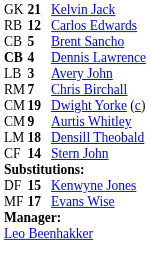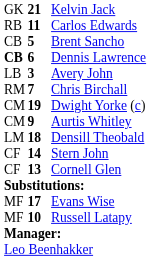Carlos Edwards | column 2: 12 -> 11
Dennis Lawrence | column 2: 4 -> 6
+ row: CF | 13 | Cornell Glen
- row: DF | 15 | Kenwyne Jones
+ row: MF | 10 | Russell Latapy
